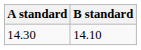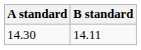14.30 | B standard: 14.10 -> 14.11
